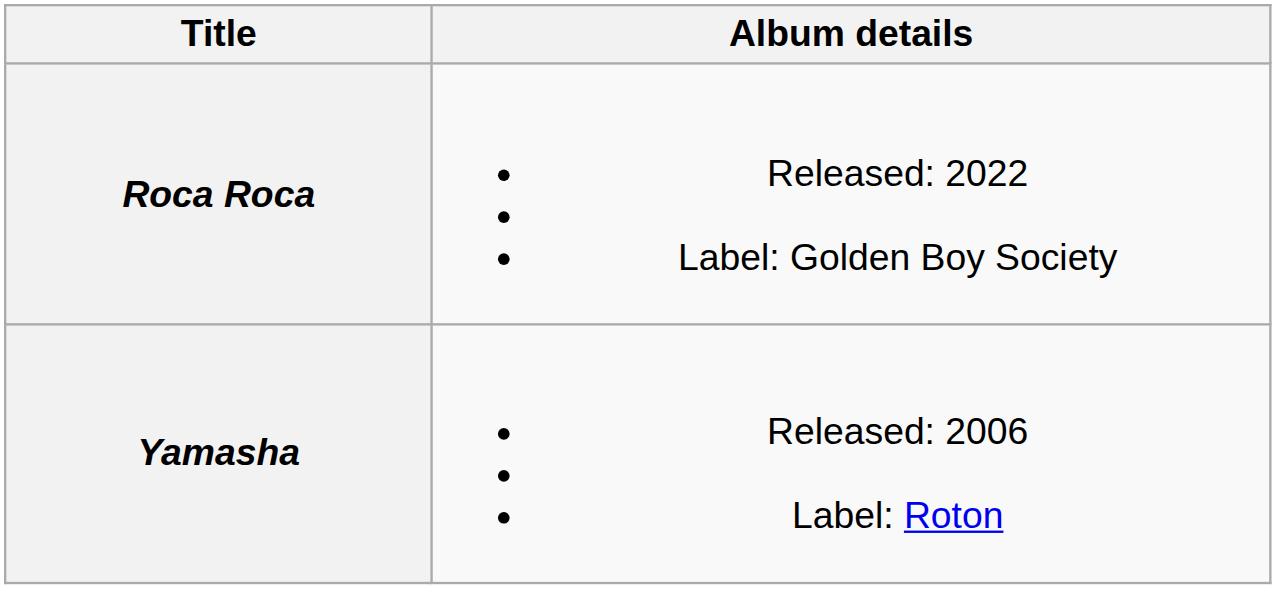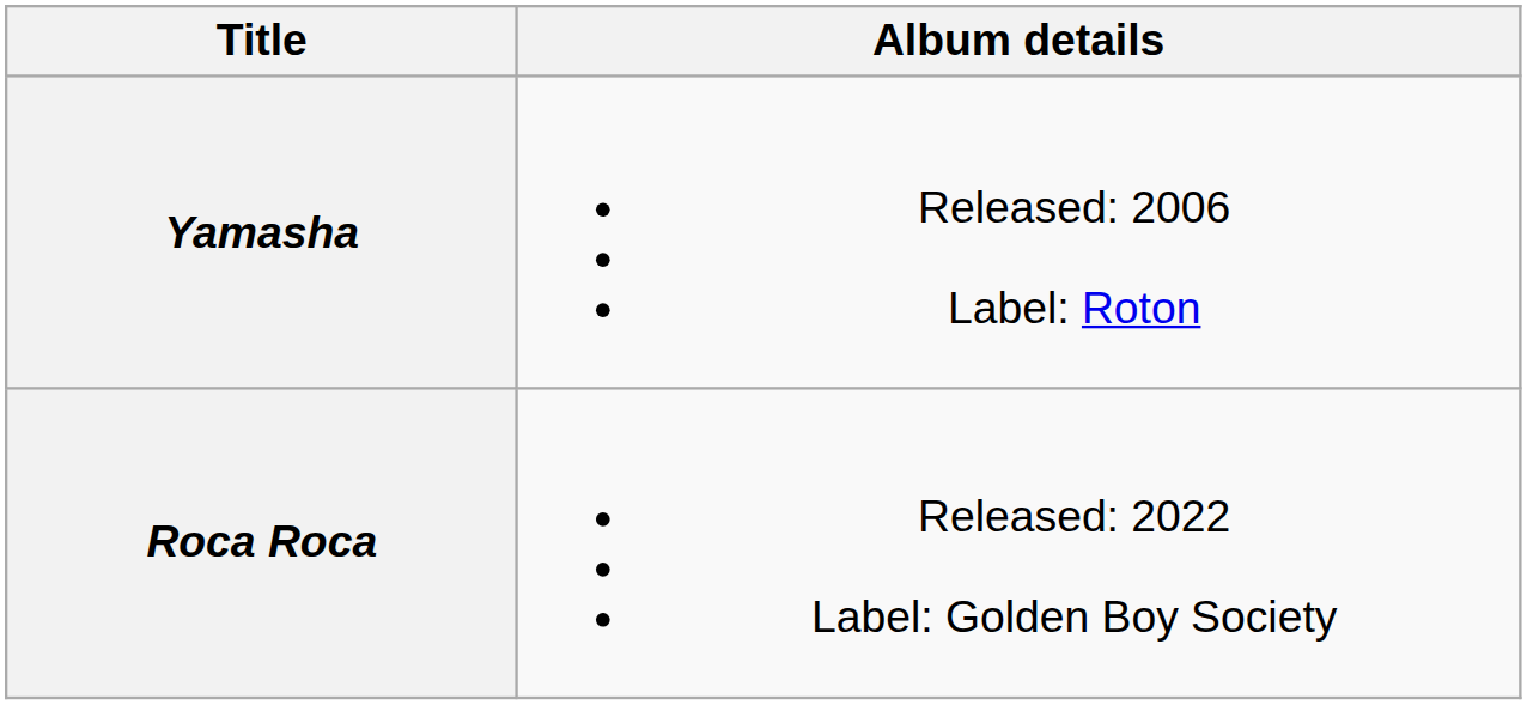rows swapped: Yamasha <-> Roca Roca
